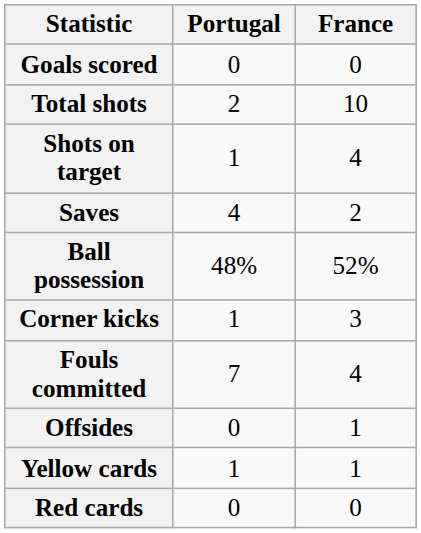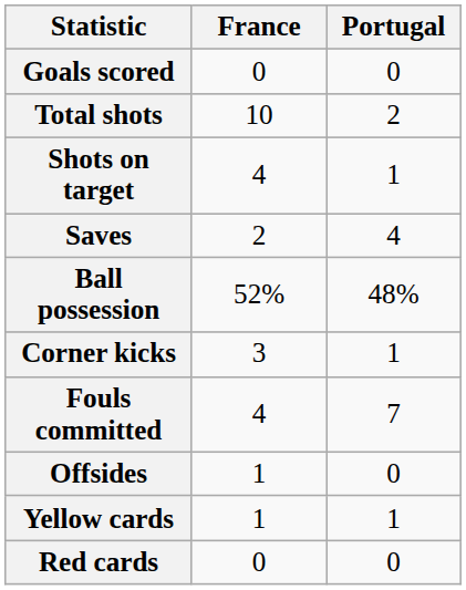columns swapped: Portugal <-> France
